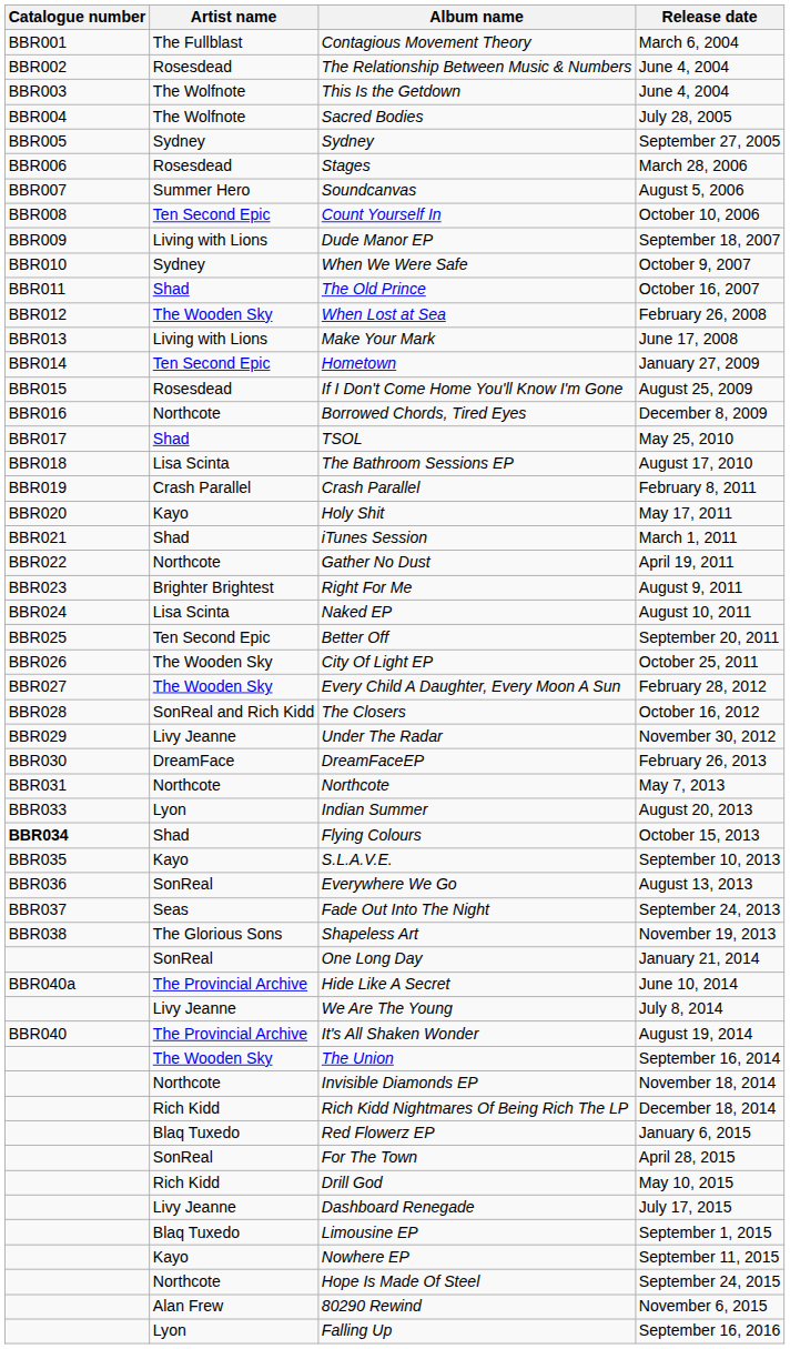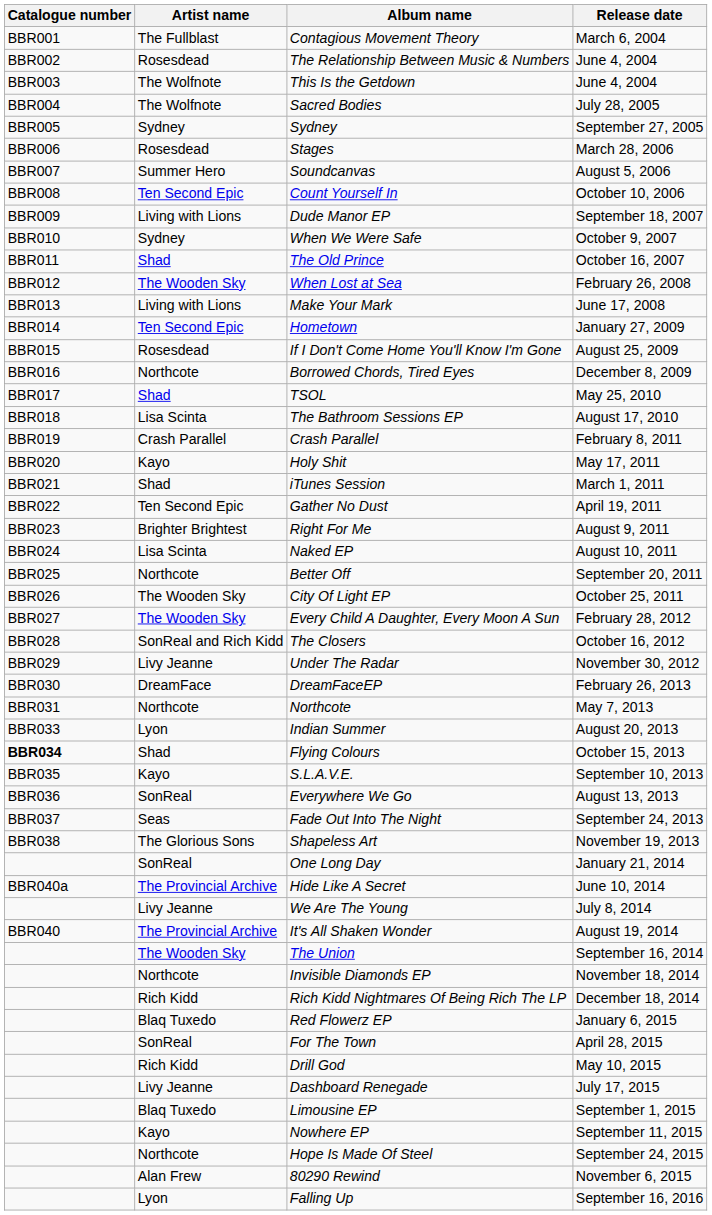Gather No Dust | Artist name: Northcote -> Ten Second Epic
Better Off | Artist name: Ten Second Epic -> Northcote
